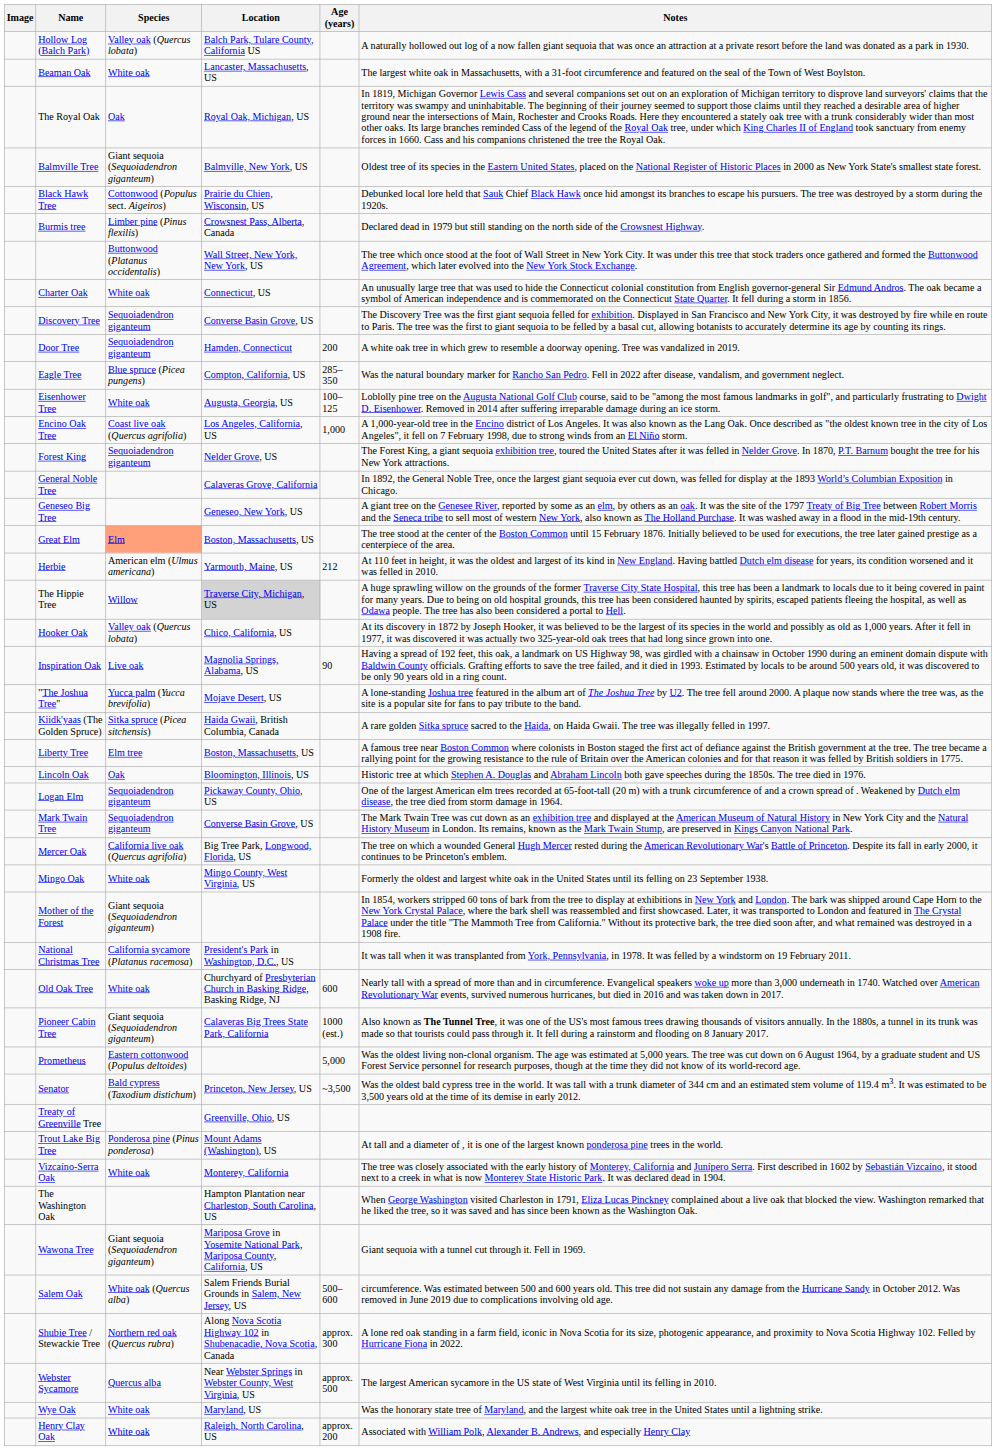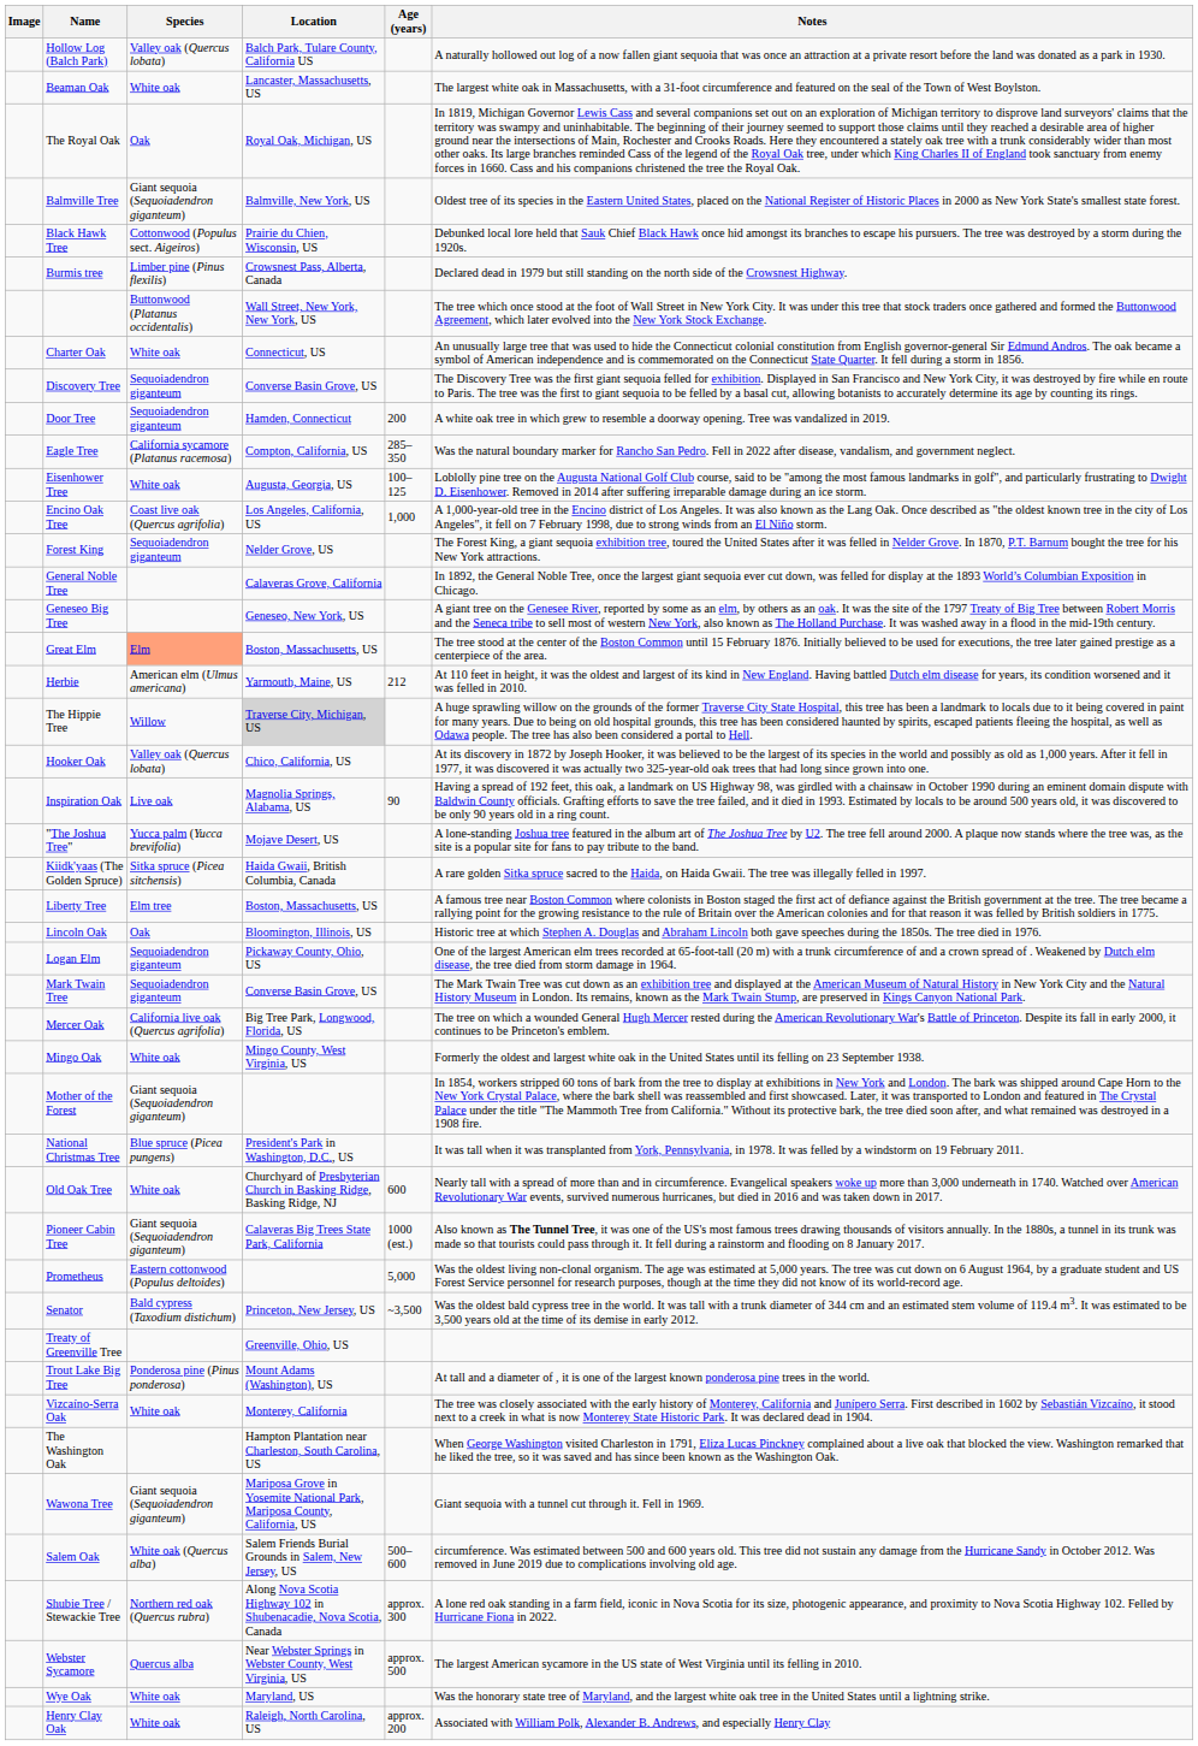Eagle Tree | Species: Blue spruce (Picea pungens) -> California sycamore (Platanus racemosa)
National Christmas Tree | Species: California sycamore (Platanus racemosa) -> Blue spruce (Picea pungens)
